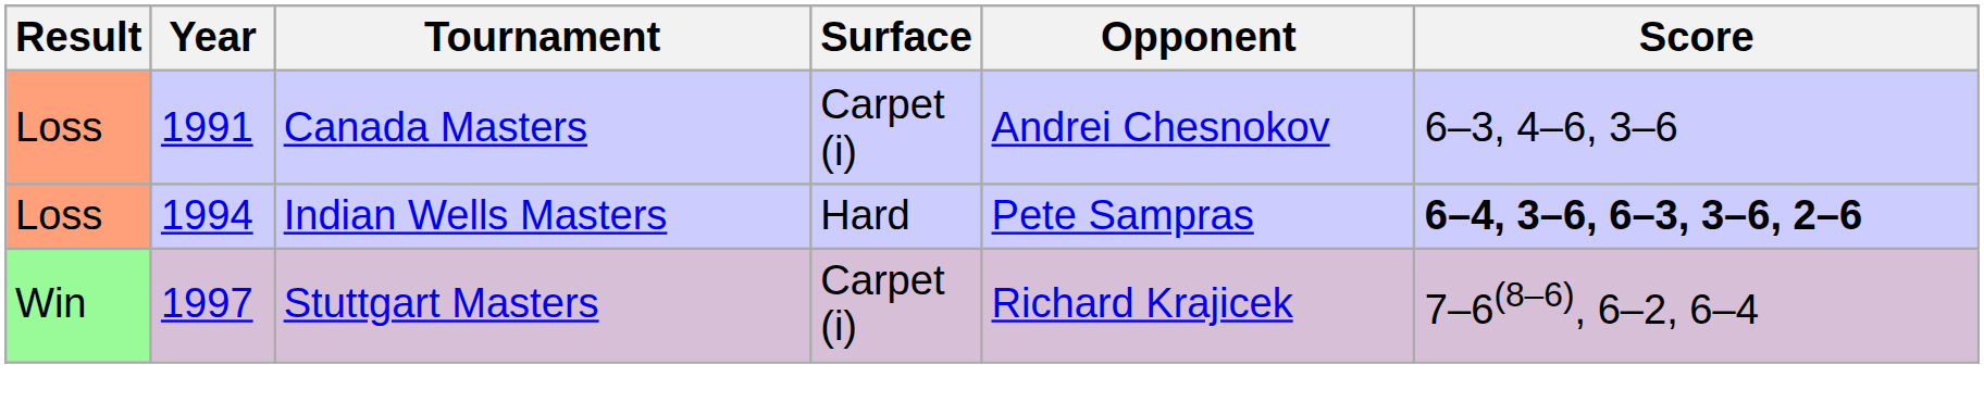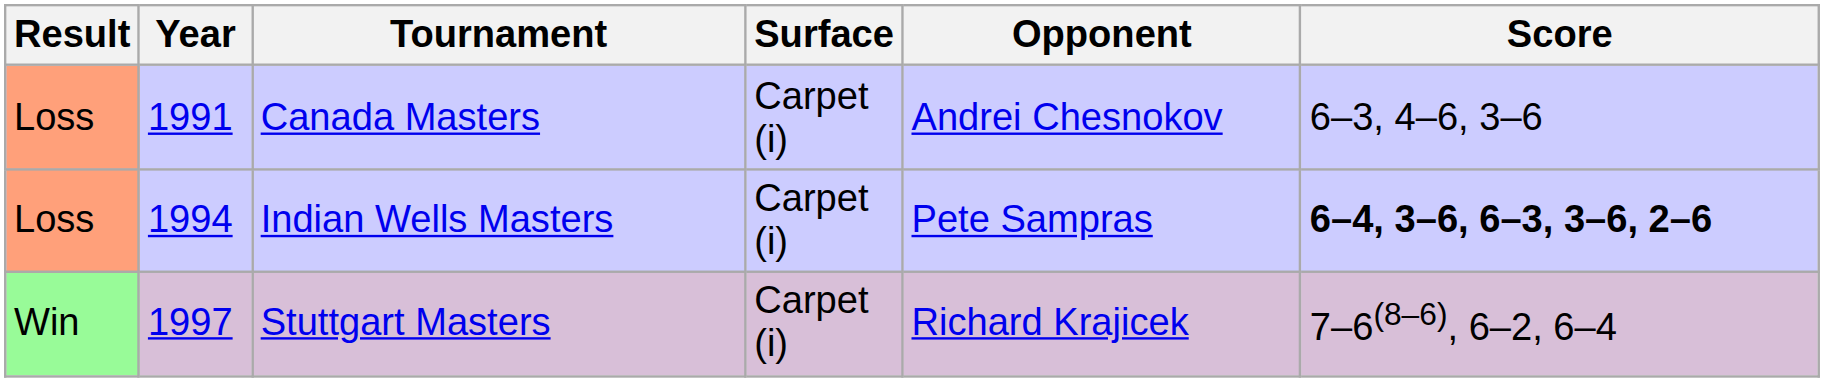Indian Wells Masters | Surface: Hard -> Carpet (i)
